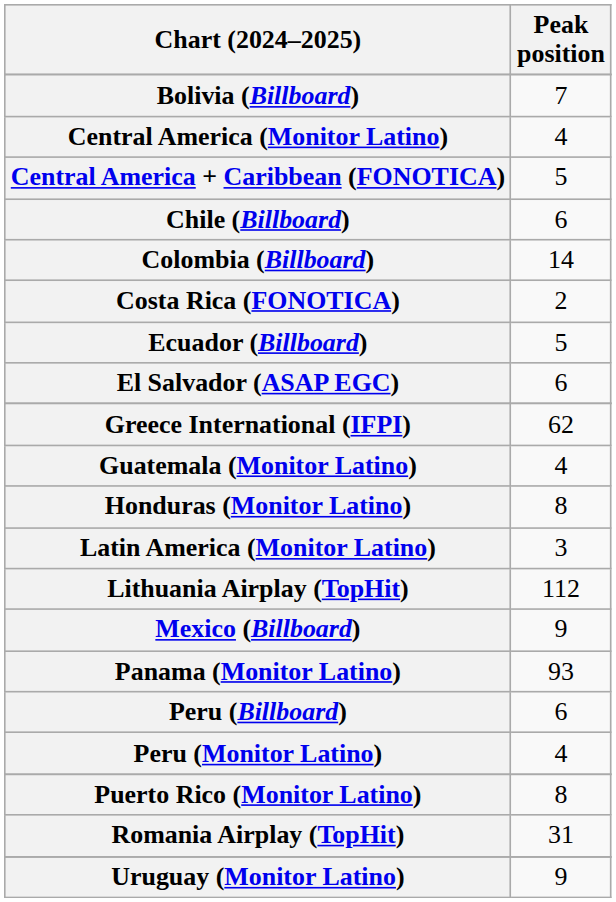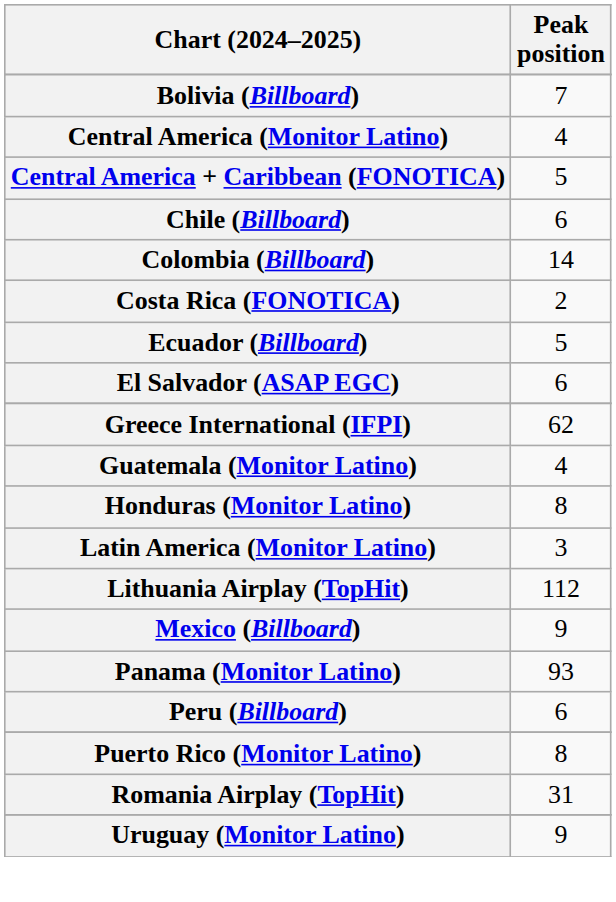- row: Peru (Monitor Latino) | 4
